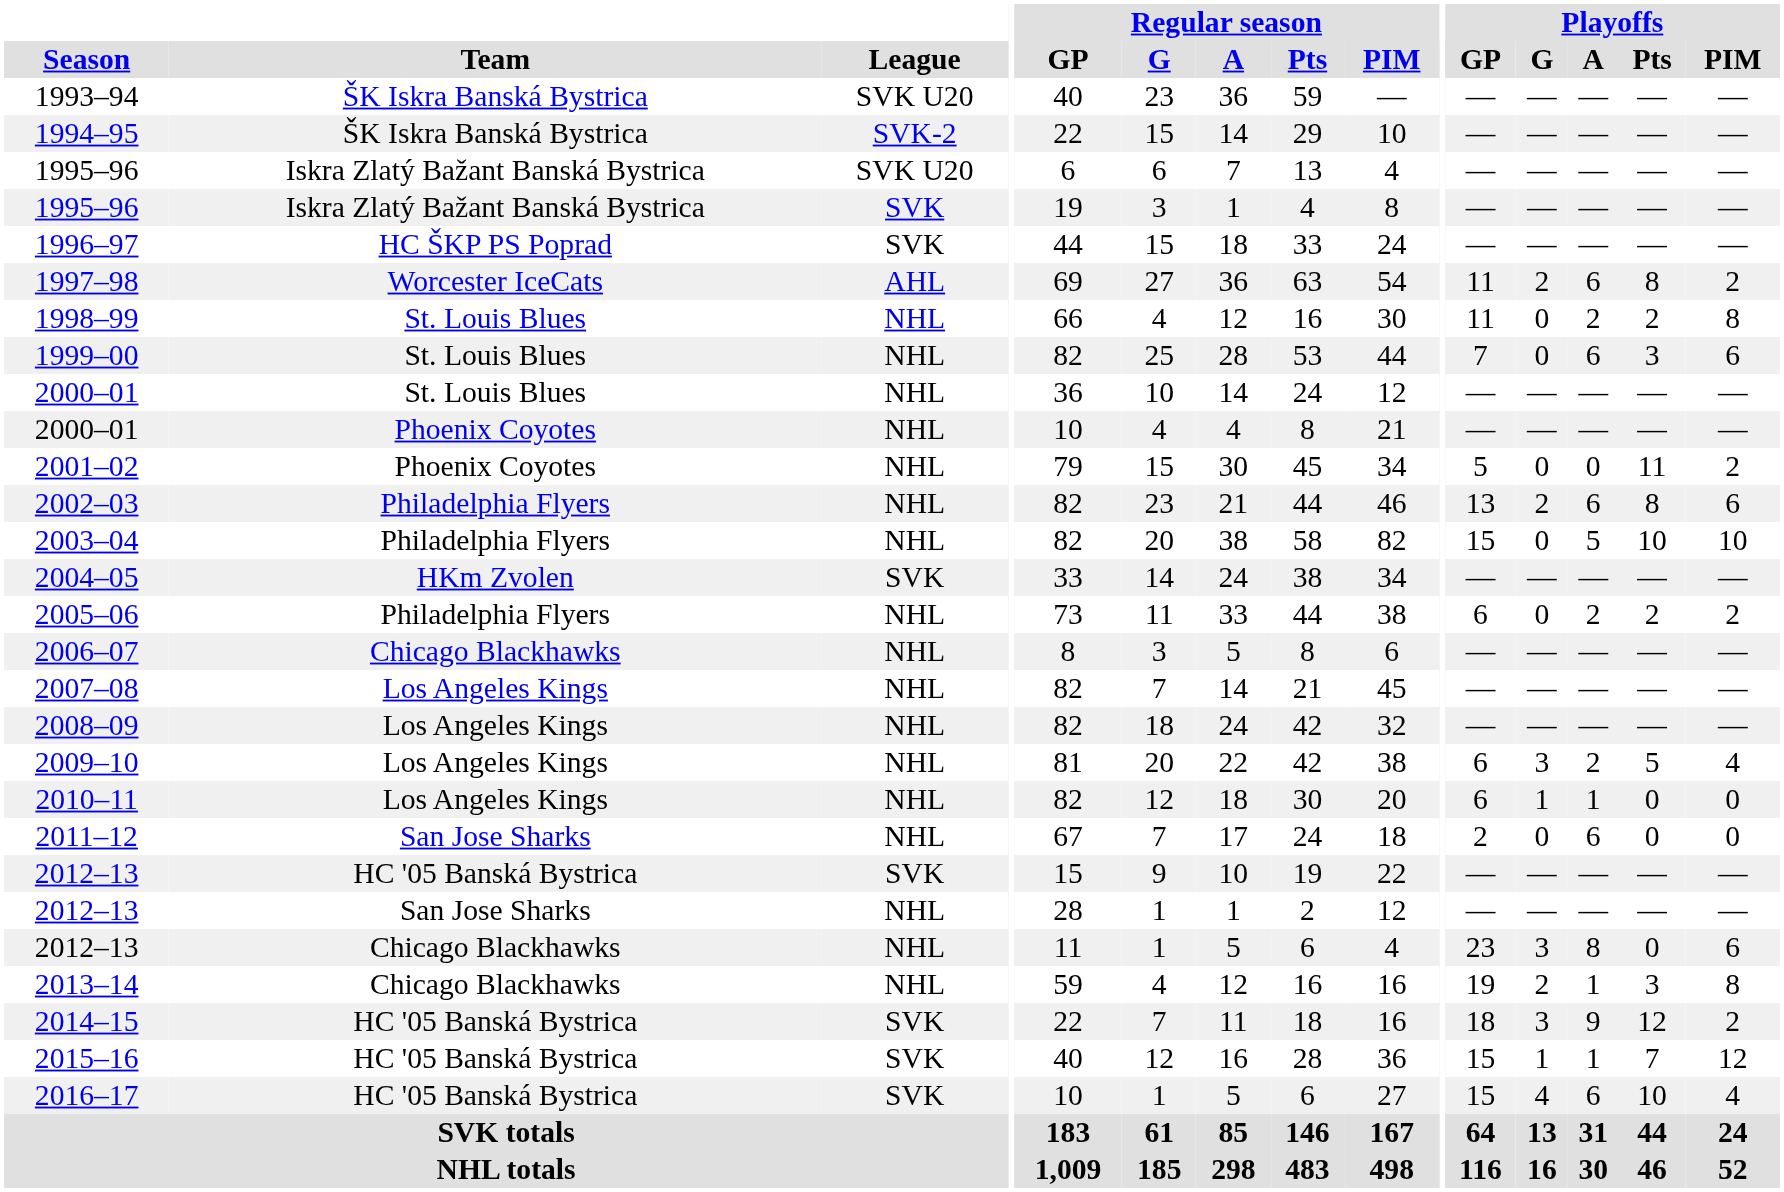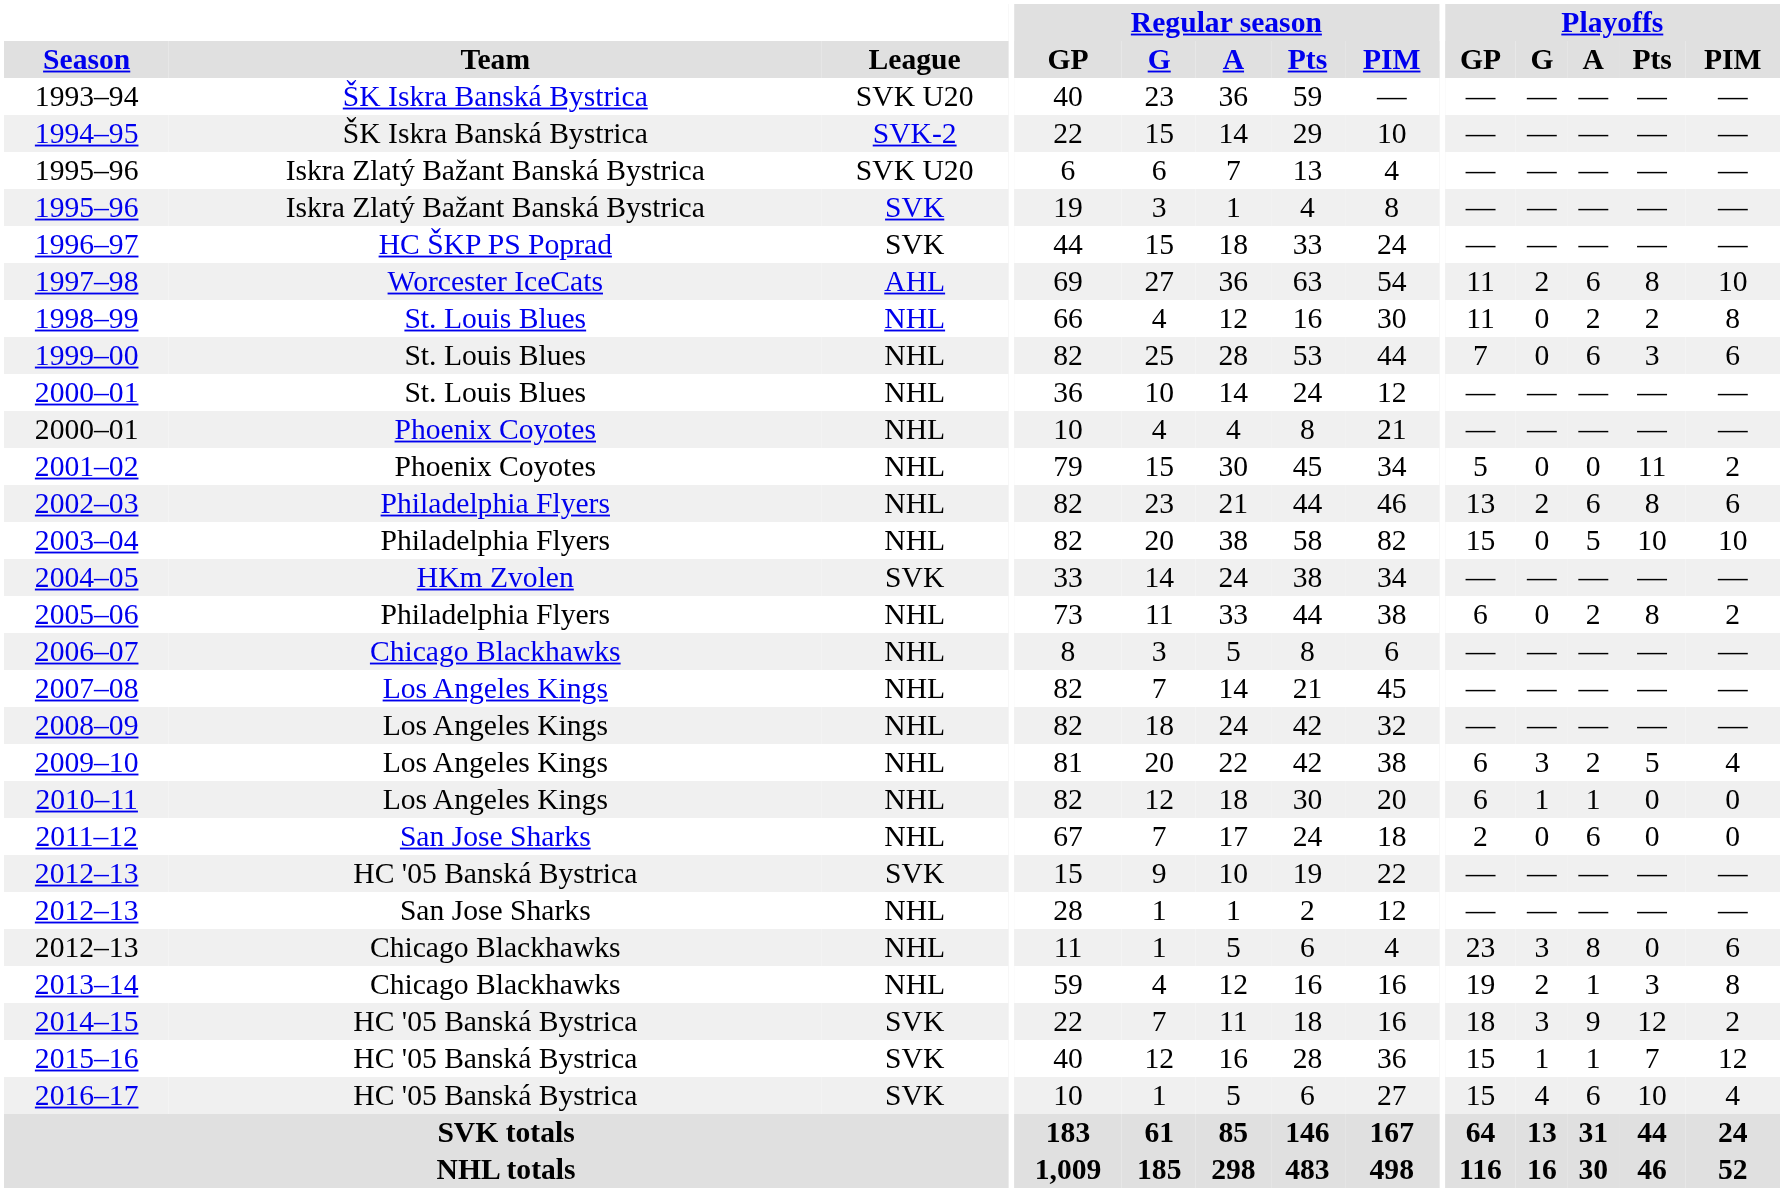1997–98 | Playoffs / PIM: 2 -> 10
2005–06 | Playoffs / Pts: 2 -> 8
